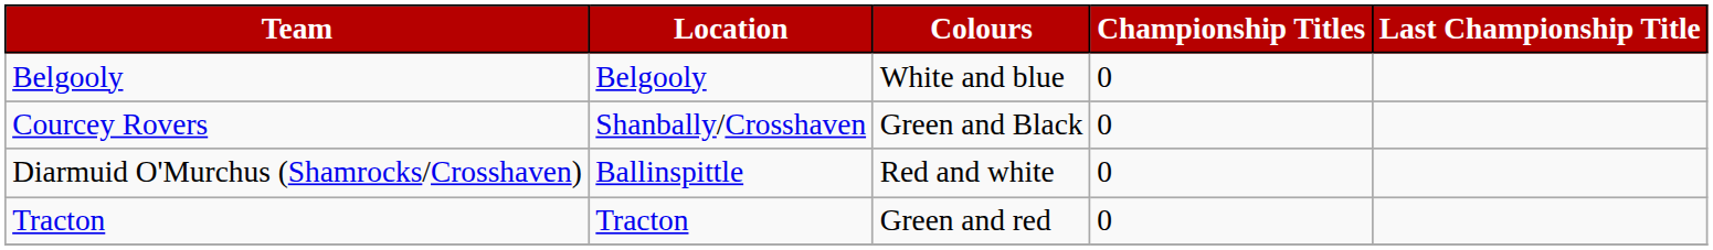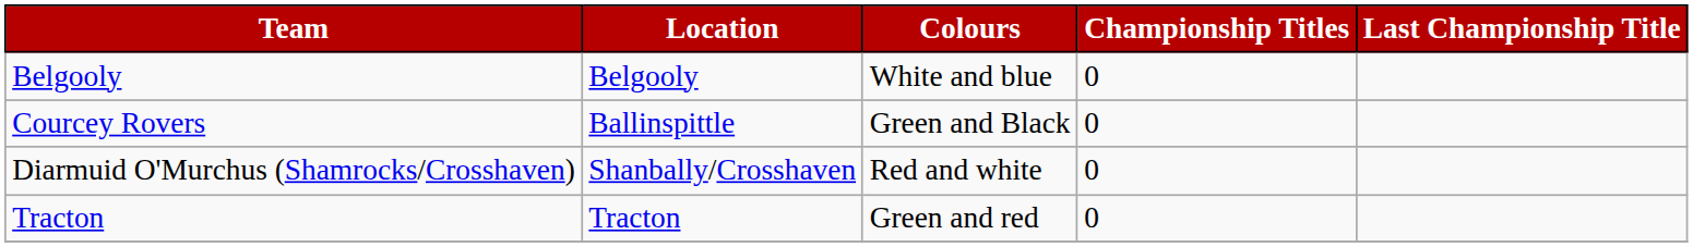Courcey Rovers | Location: Shanbally/Crosshaven -> Ballinspittle
Diarmuid O'Murchus (Shamrocks/Crosshaven) | Location: Ballinspittle -> Shanbally/Crosshaven
